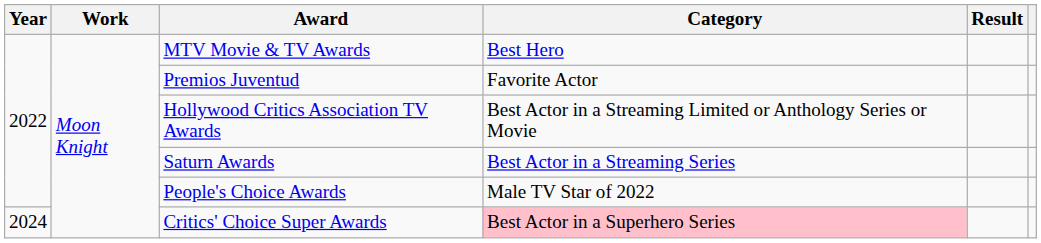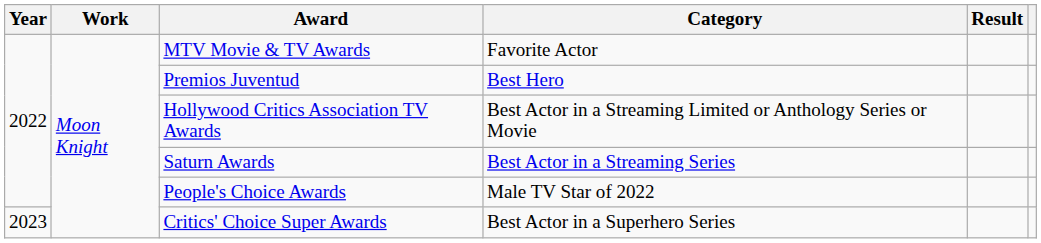MTV Movie & TV Awards | Category: Best Hero -> Favorite Actor
Premios Juventud | Category: Favorite Actor -> Best Hero
Critics' Choice Super Awards | Year: 2024 -> 2023
Critics' Choice Super Awards | Category: pink background -> no background
